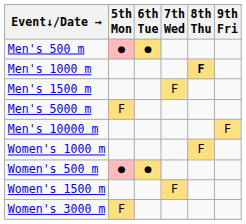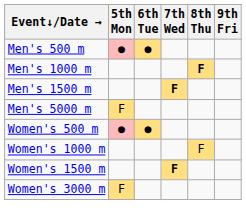Men's 1500 m | 7th Wed: normal -> bold
- row: Men's 10000 m | F
rows swapped: Women's 500 m <-> Women's 1000 m
Women's 1500 m | 7th Wed: normal -> bold
